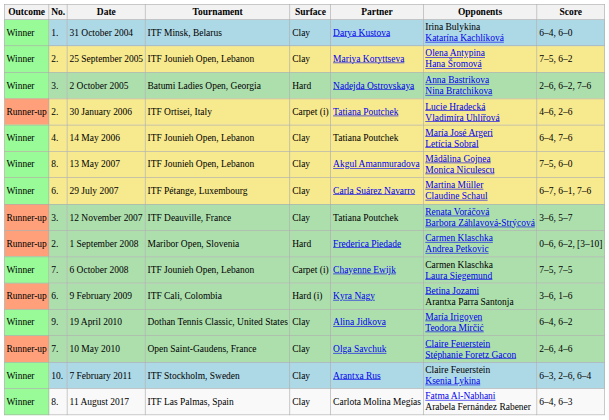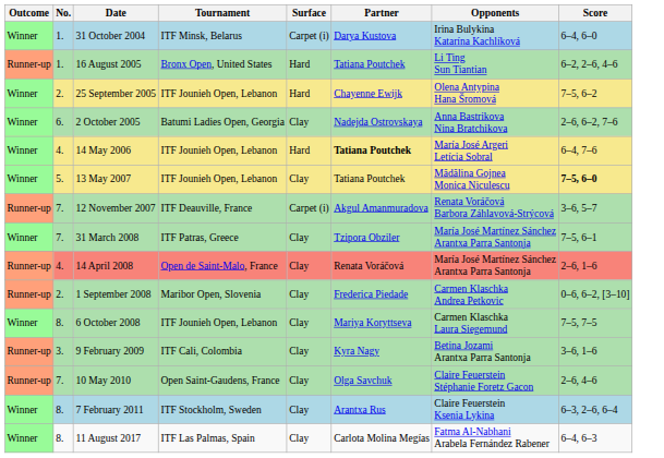31 October 2004 | Surface: Clay -> Carpet (i)
+ row: Runner-up | 1. | 16 August 2005 | Bronx Open, United States | Hard | Tatiana Poutchek | Li Ting Sun Tiantian | 6–2, 2–6, 4–6
25 September 2005 | Surface: Clay -> Hard
25 September 2005 | Partner: Mariya Koryttseva -> Chayenne Ewijk
2 October 2005 | No.: 3. -> 6.
2 October 2005 | Surface: Hard -> Clay
- row: Runner-up | 2. | 30 January 2006 | ITF Ortisei, Italy | Carpet (i) | Tatiana Poutchek | Lucie Hradecká Vladimíra Uhlířová | 4–6, 2–6
14 May 2006 | Surface: Clay -> Hard
14 May 2006 | Partner: normal -> bold
13 May 2007 | No.: 8. -> 5.
13 May 2007 | Partner: Akgul Amanmuradova -> Tatiana Poutchek
13 May 2007 | Score: normal -> bold
- row: Winner | 6. | 29 July 2007 | ITF Pétange, Luxembourg | Clay | Carla Suárez Navarro | Martina Müller Claudine Schaul | 6–7, 6–1, 7–6
12 November 2007 | No.: 3. -> 7.
12 November 2007 | Surface: Clay -> Carpet (i)
12 November 2007 | Partner: Tatiana Poutchek -> Akgul Amanmuradova
+ row: Winner | 7. | 31 March 2008 | ITF Patras, Greece | Clay | Tzipora Obziler | María José Martínez Sánchez Arantxa Parra Santonja | 7–5, 6–1
+ row: Runner-up | 4. | 14 April 2008 | Open de Saint-Malo, France | Clay | Renata Voráčová | María José Martínez Sánchez Arantxa Parra Santonja | 2–6, 1–6
1 September 2008 | Surface: Hard -> Clay
6 October 2008 | No.: 7. -> 8.
6 October 2008 | Surface: Carpet (i) -> Clay
6 October 2008 | Partner: Chayenne Ewijk -> Mariya Koryttseva
9 February 2009 | No.: 6. -> 3.
9 February 2009 | Surface: Hard (i) -> Clay
- row: Winner | 9. | 19 April 2010 | Dothan Tennis Classic, United States | Clay | Alina Jidkova | María Irigoyen Teodora Mirčić | 6–4, 6–2
7 February 2011 | No.: 10. -> 8.
